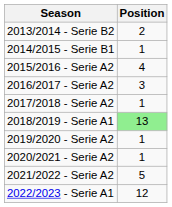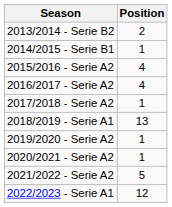2016/2017 - Serie A2 | Position: 3 -> 4
2018/2019 - Serie A1 | Position: lightgreen background -> no background
